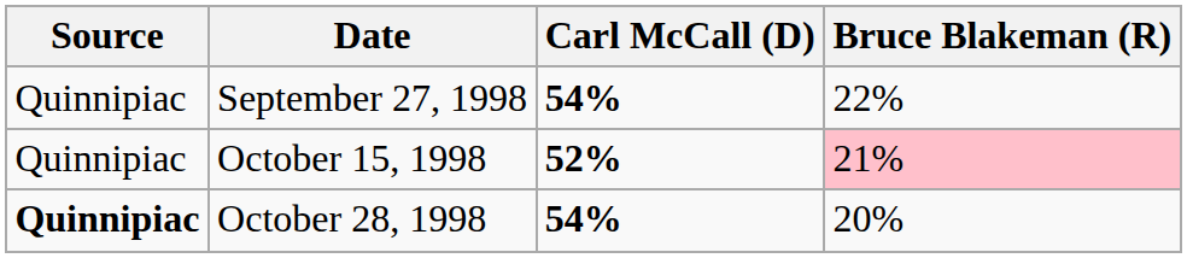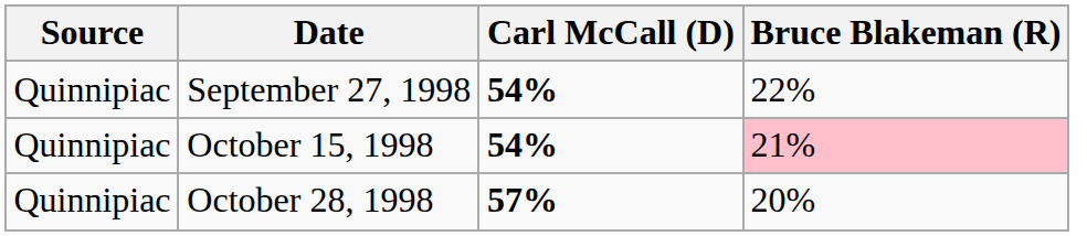October 15, 1998 | Carl McCall (D): 52% -> 54%
October 28, 1998 | Source: bold -> normal
October 28, 1998 | Carl McCall (D): 54% -> 57%
